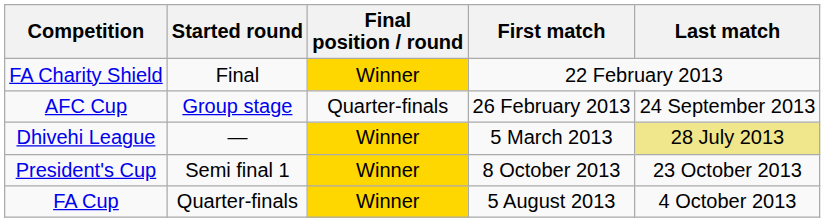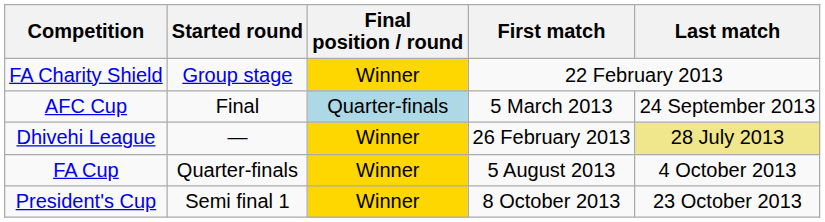FA Charity Shield | Started round: Final -> Group stage
AFC Cup | Started round: Group stage -> Final
AFC Cup | Final position / round: no background -> lightblue background
AFC Cup | First match: 26 February 2013 -> 5 March 2013
Dhivehi League | First match: 5 March 2013 -> 26 February 2013
rows swapped: FA Cup <-> President's Cup
